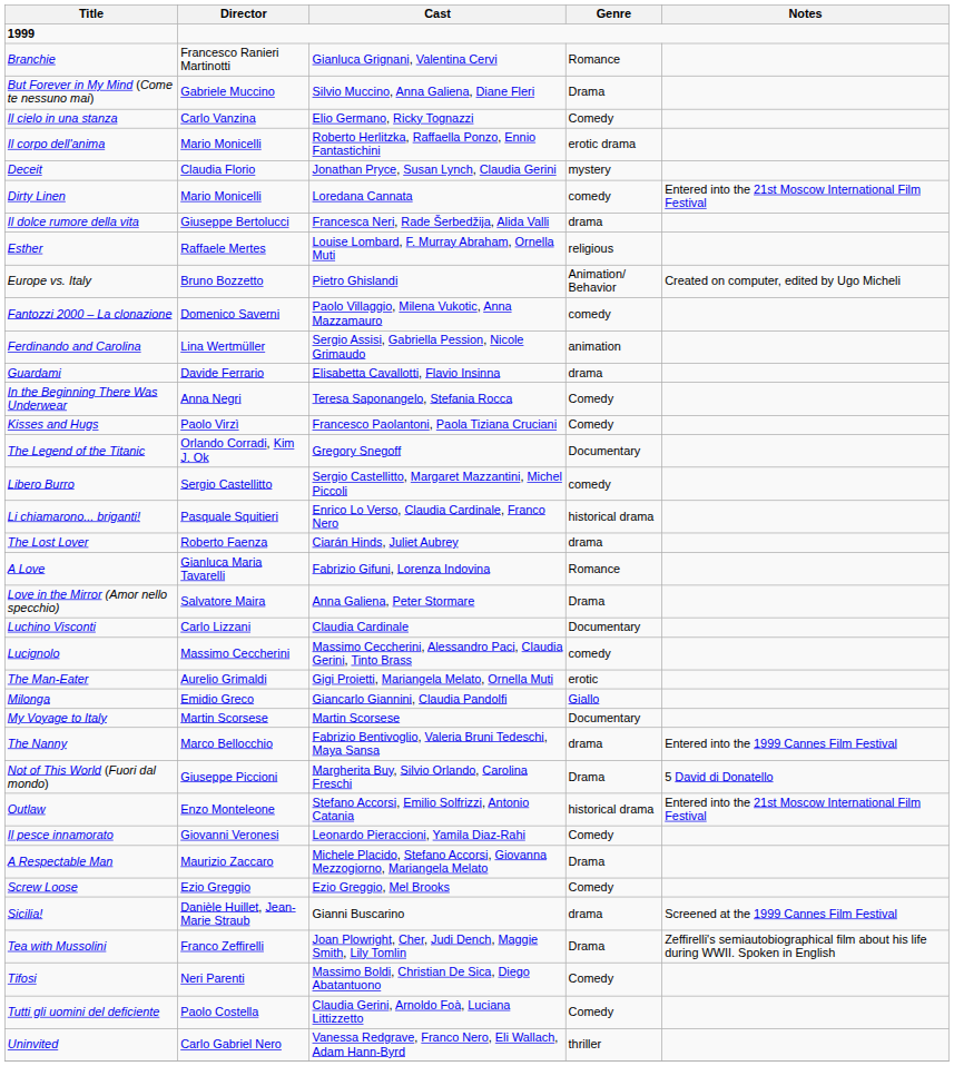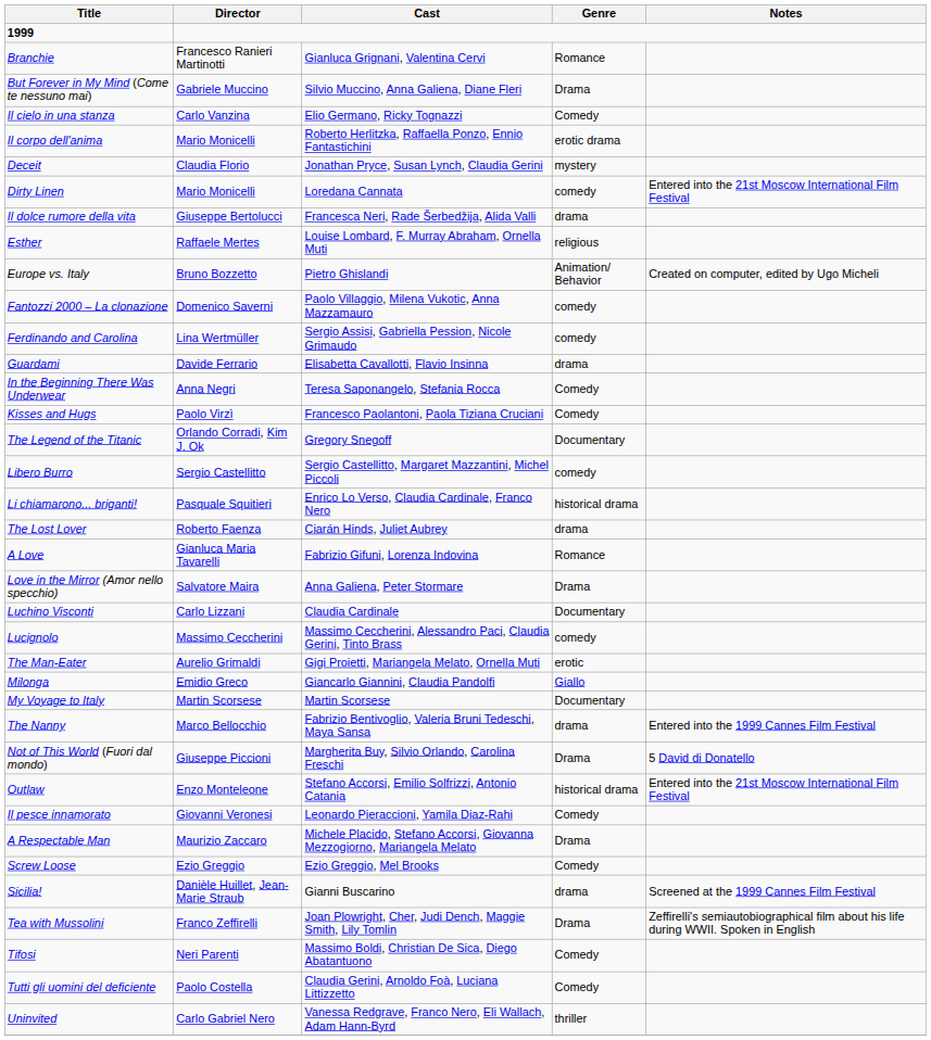Ferdinando and Carolina | Genre: animation -> comedy
